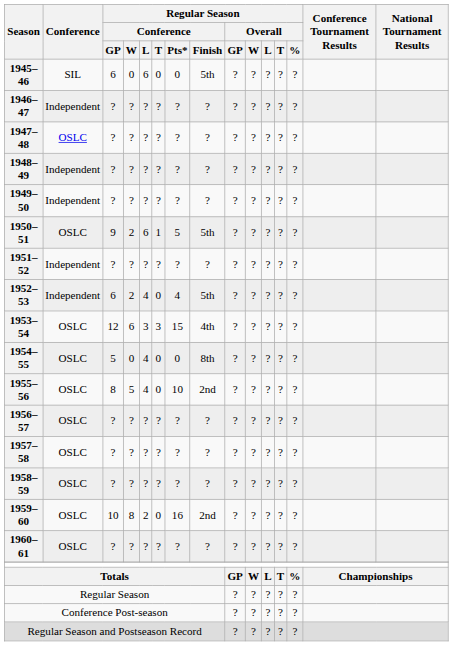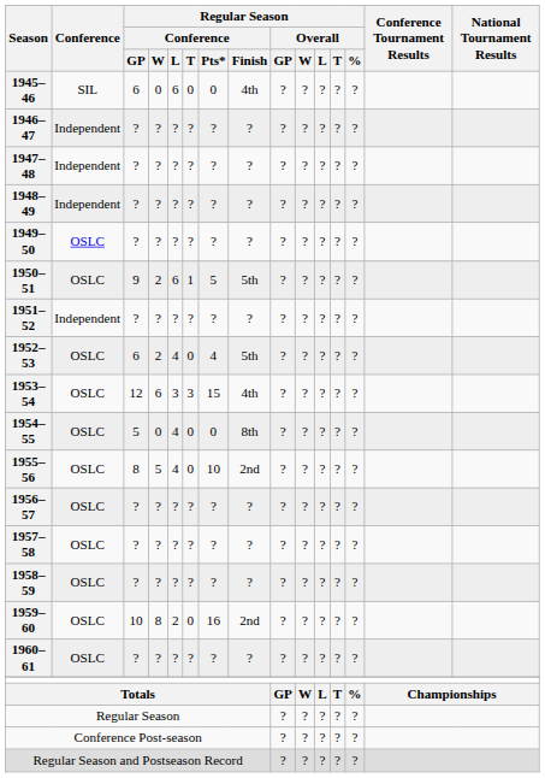1945–46 | Regular Season / Conference / Finish: 5th -> 4th
1947–48 | Conference: OSLC -> Independent
1949–50 | Conference: Independent -> OSLC
1952–53 | Conference: Independent -> OSLC
